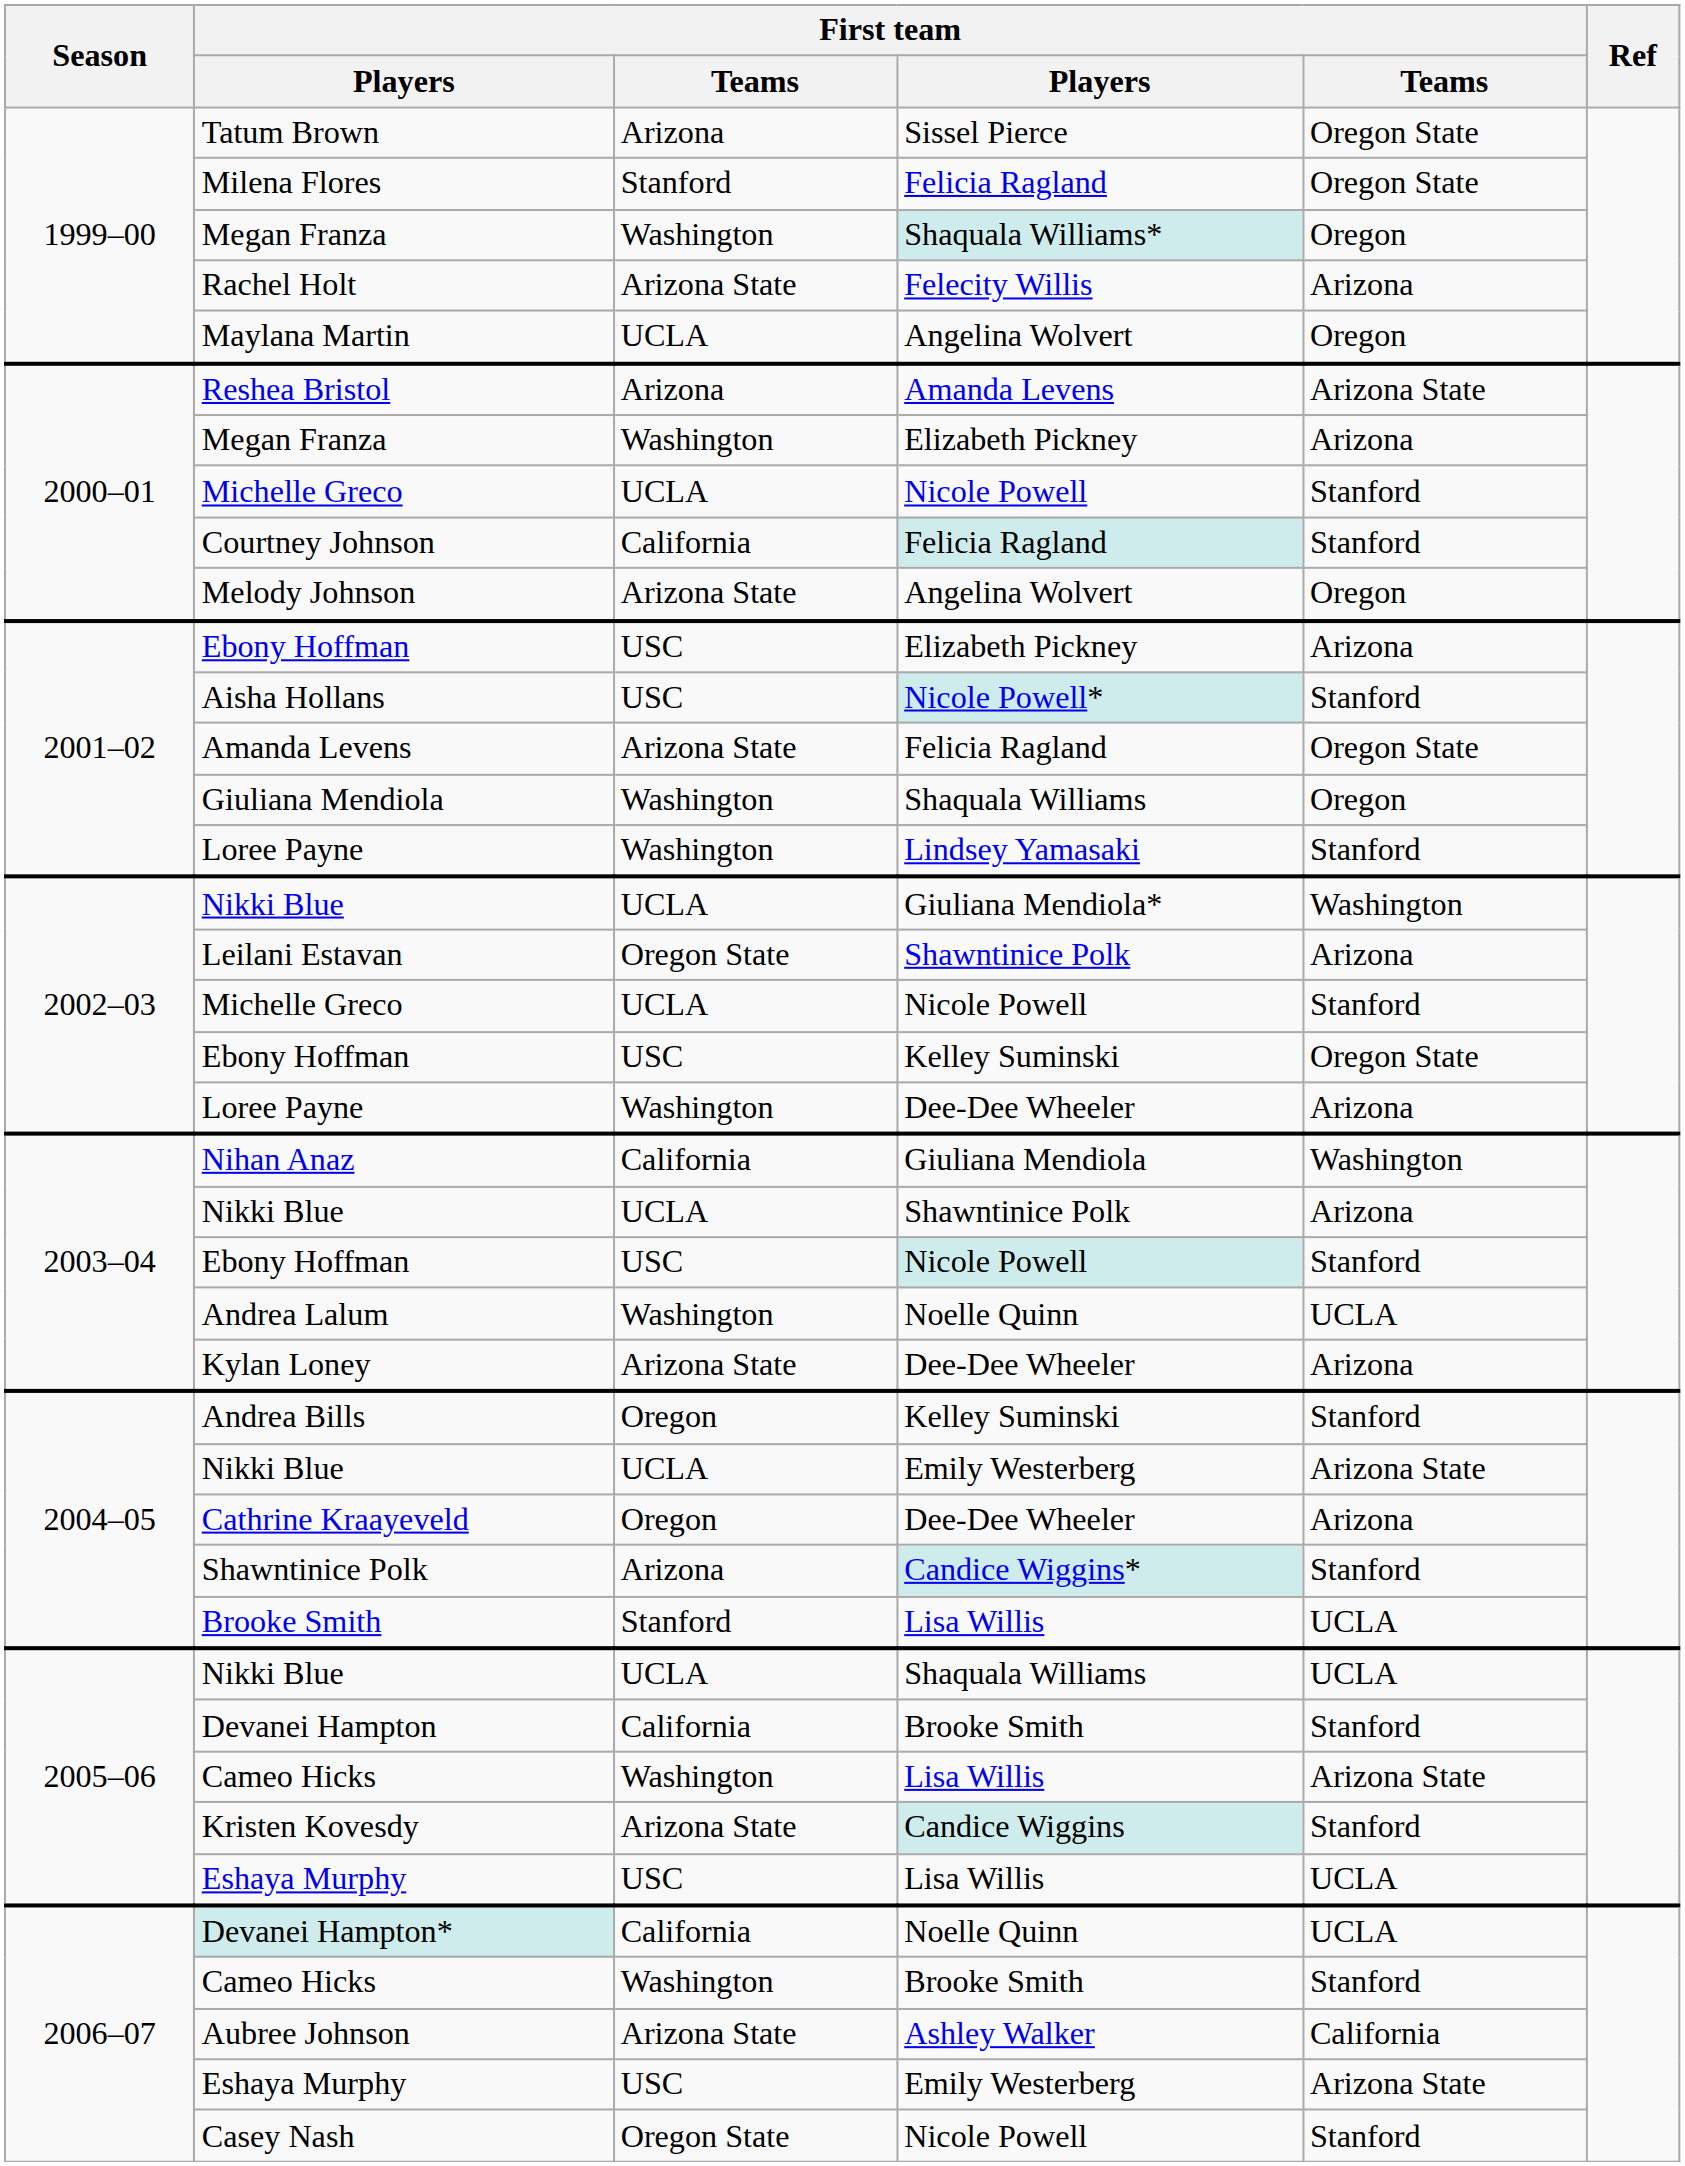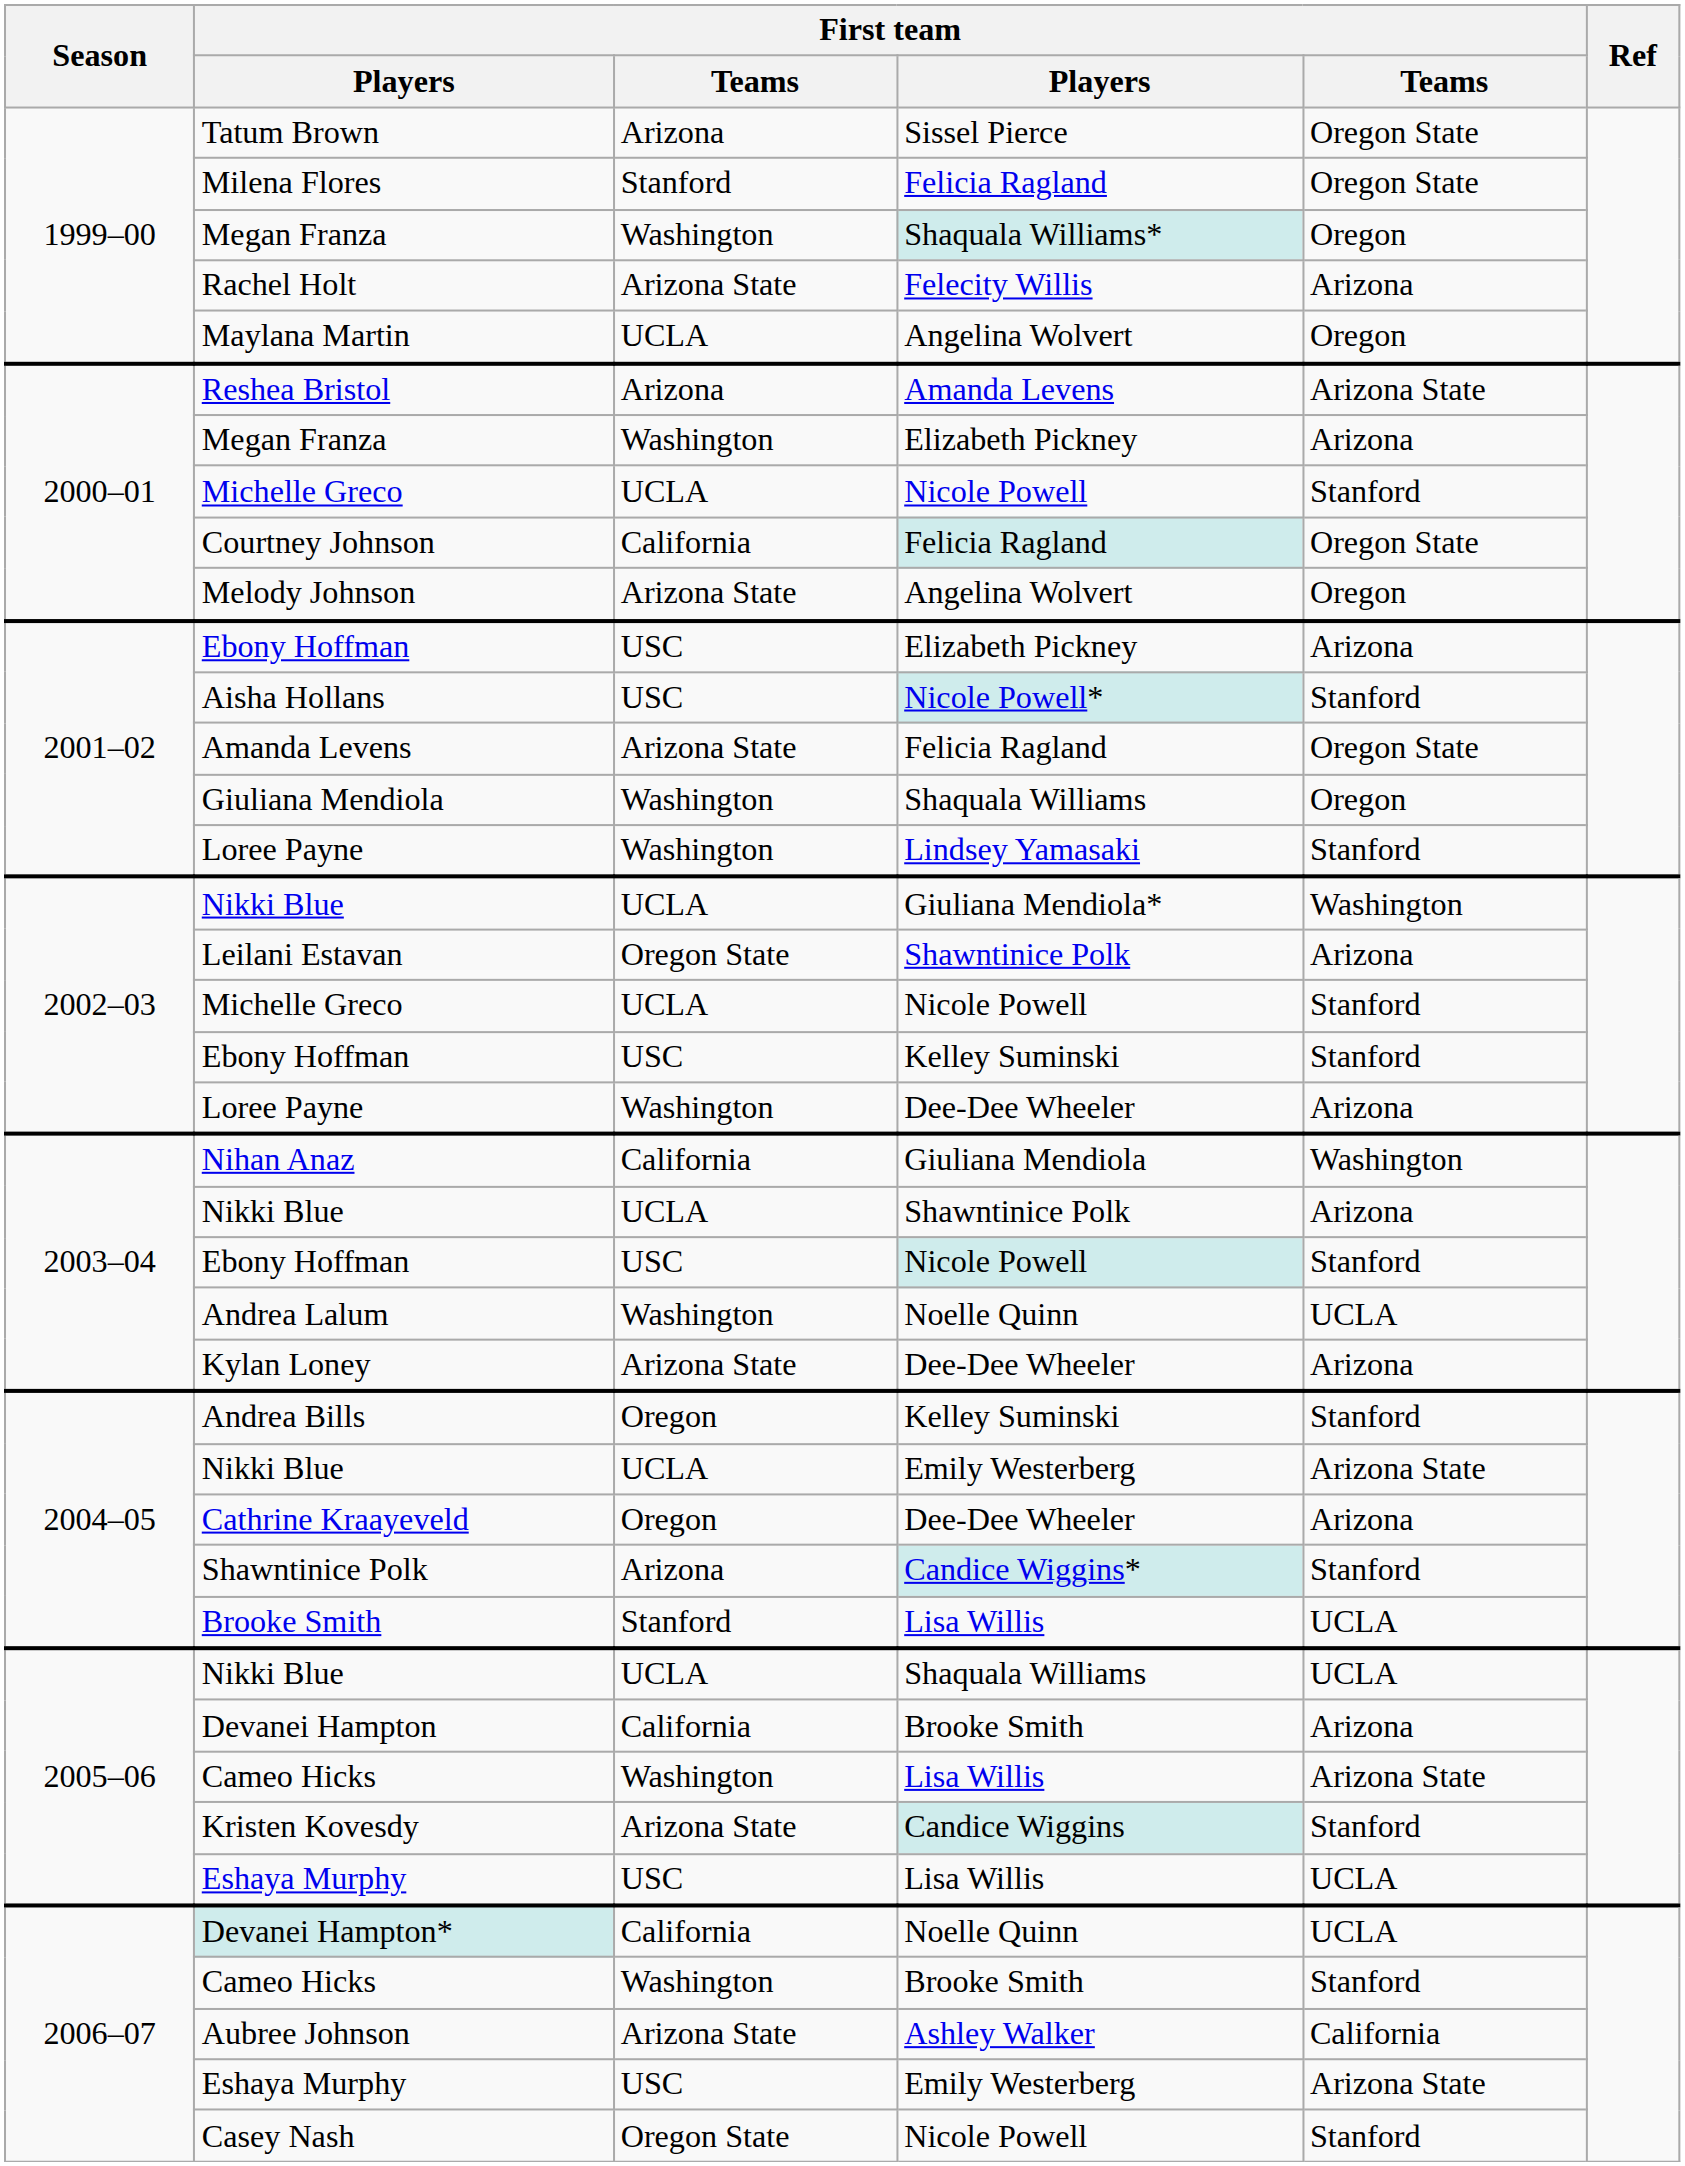Courtney Johnson | column 5: Stanford -> Oregon State
2002–03 / Ebony Hoffman | column 5: Oregon State -> Stanford
Devanei Hampton | column 5: Stanford -> Arizona
